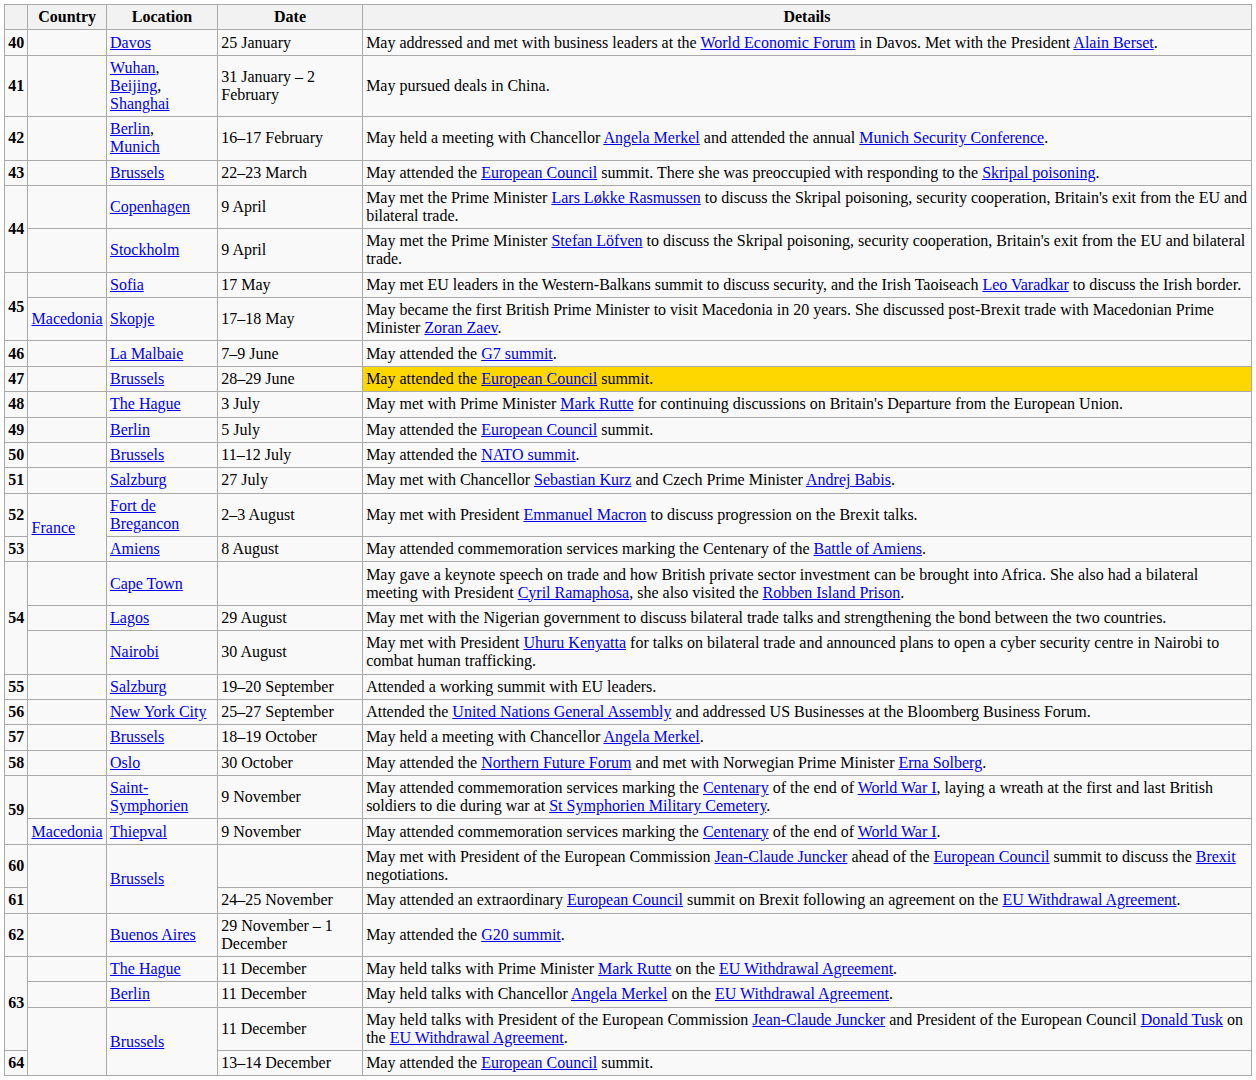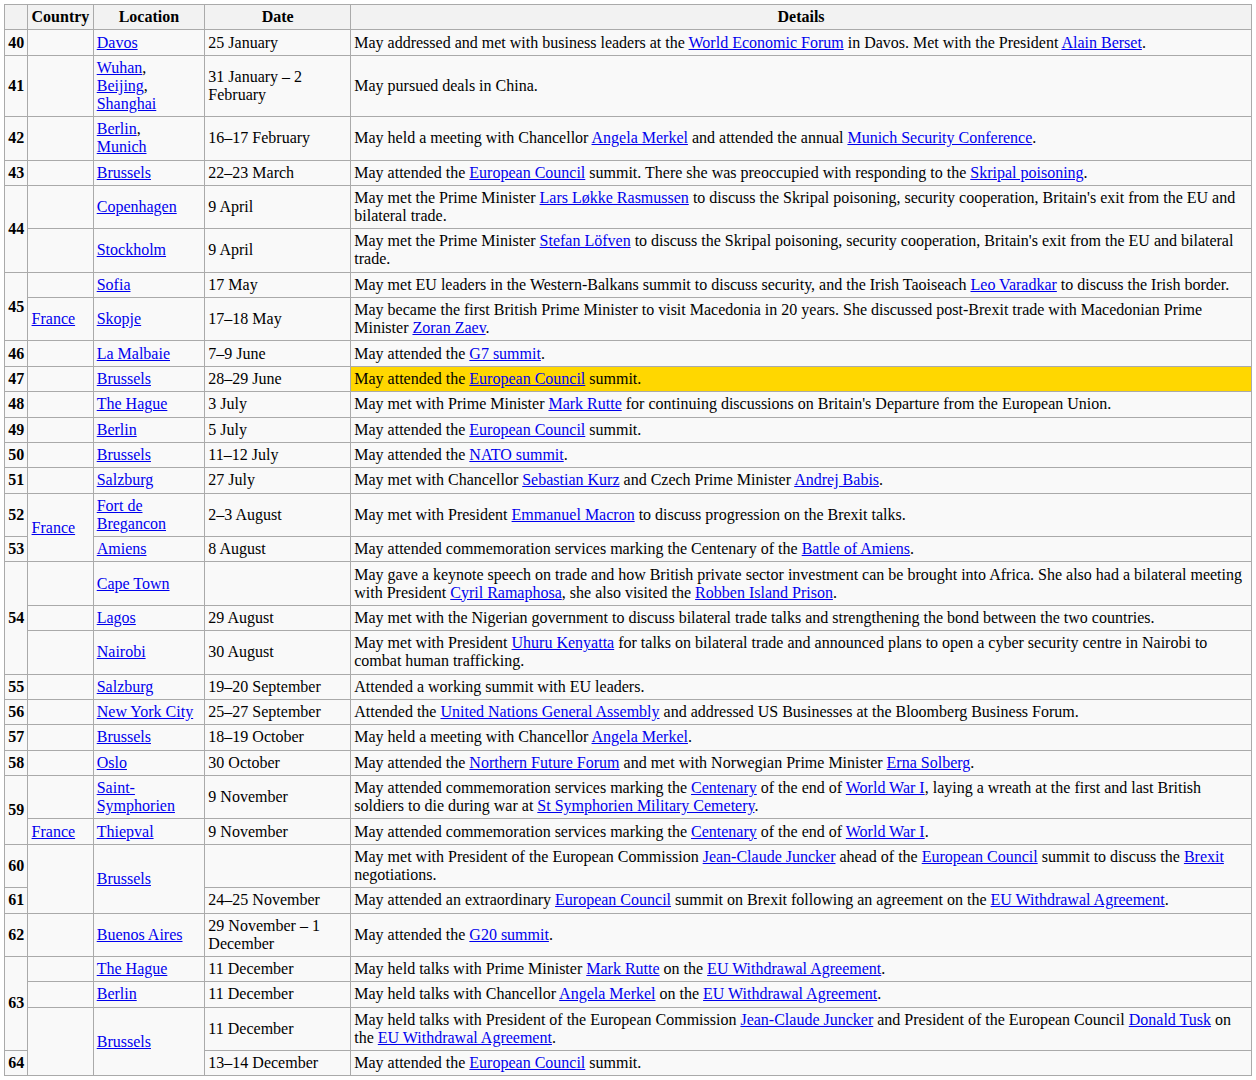17–18 May | Country: Macedonia -> France
Thiepval / 9 November | Country: Macedonia -> France
